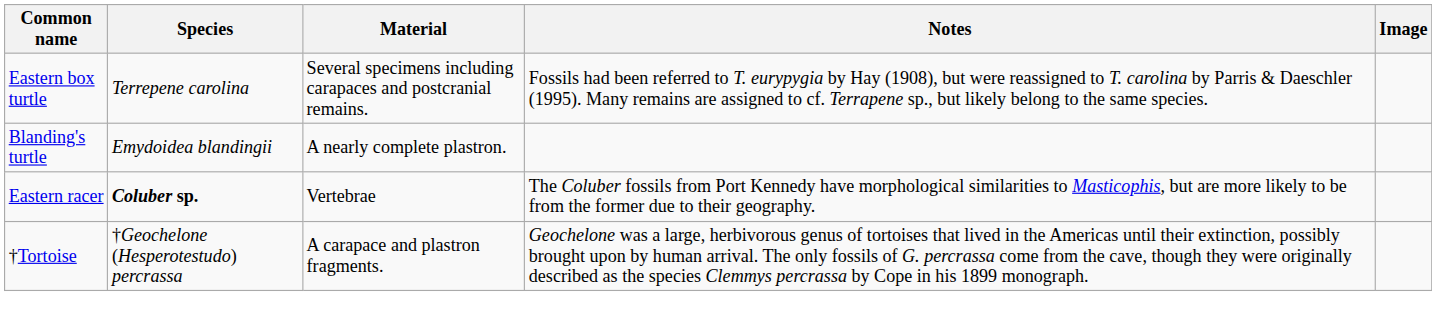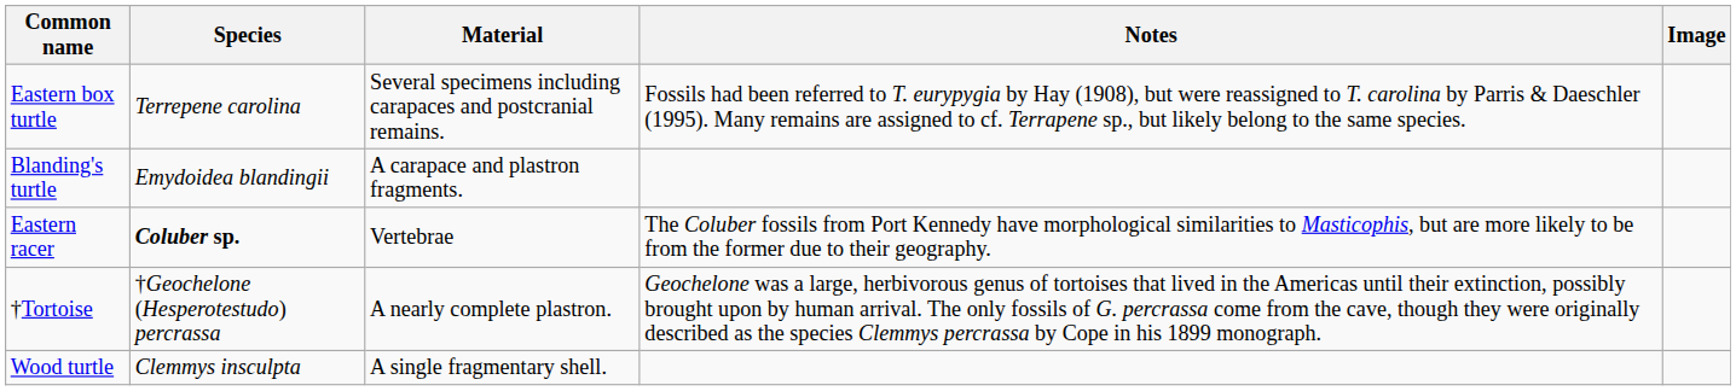Blanding's turtle | Material: A nearly complete plastron. -> A carapace and plastron fragments.
†Tortoise | Material: A carapace and plastron fragments. -> A nearly complete plastron.
+ row: Wood turtle | Clemmys insculpta | A single fragmentary shell.
